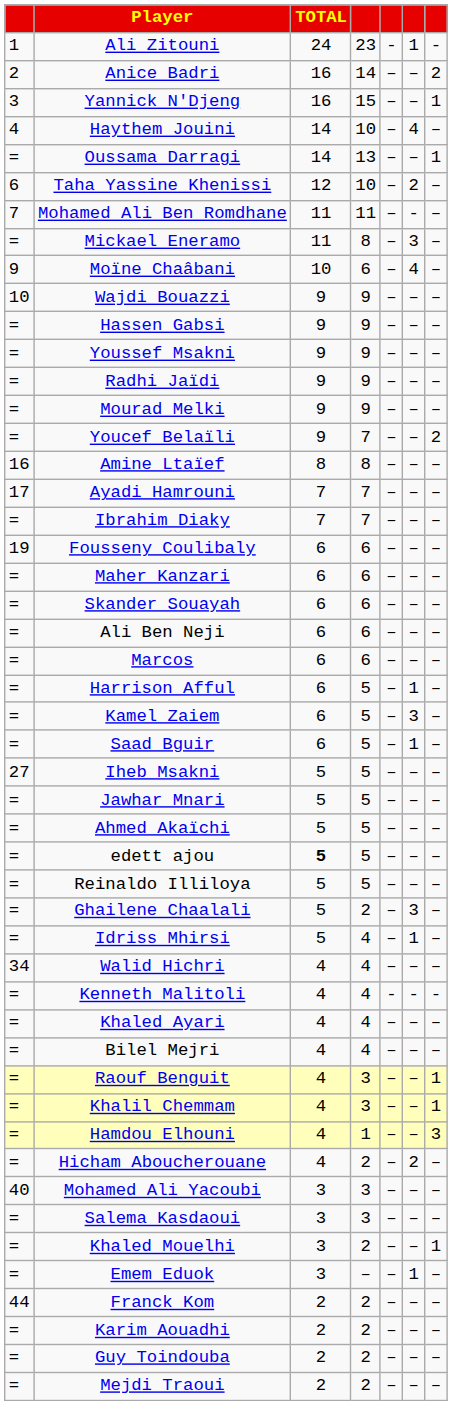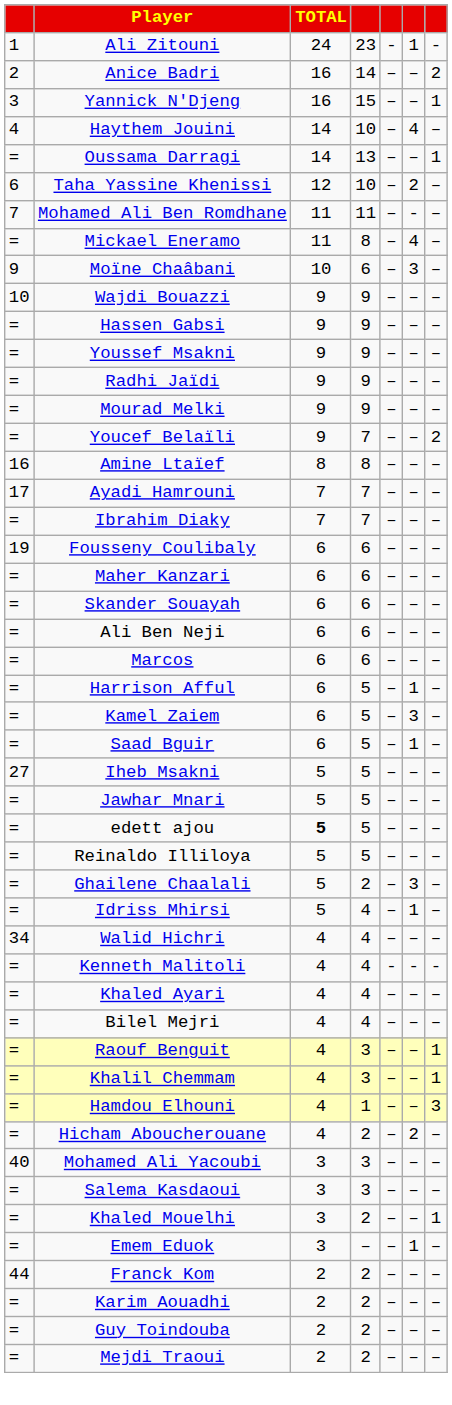Mickael Eneramo | column 6: 3 -> 4
Moïne Chaâbani | column 6: 4 -> 3
- row: = | Ahmed Akaïchi | 5 | 5 | – | – | –
